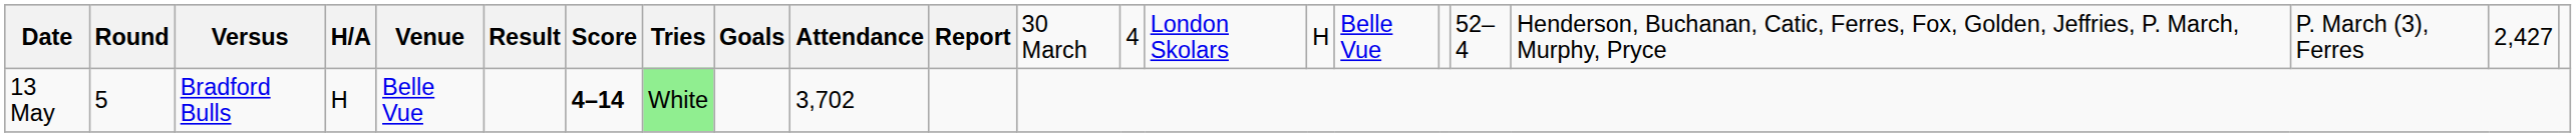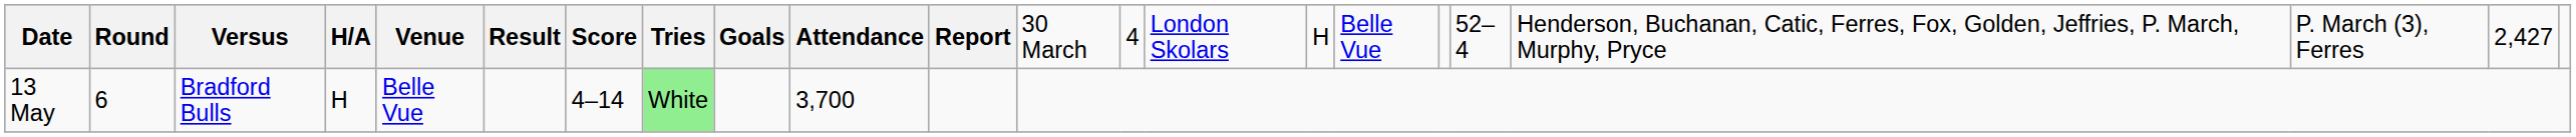13 May | column 2: 5 -> 6
13 May | column 7: bold -> normal
13 May | column 10: 3,702 -> 3,700
